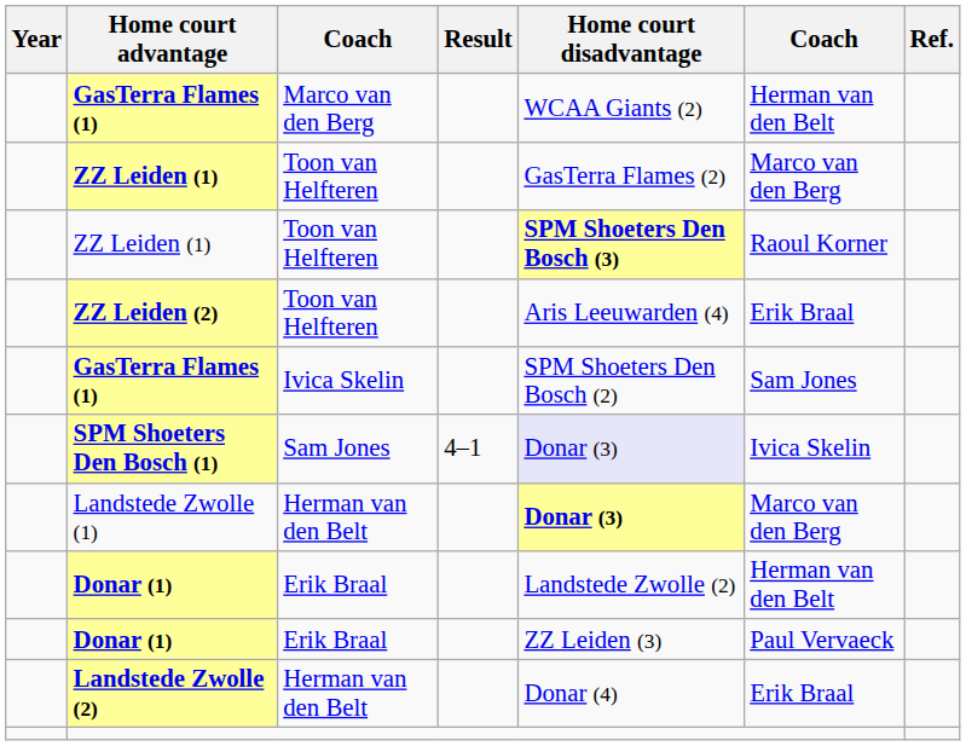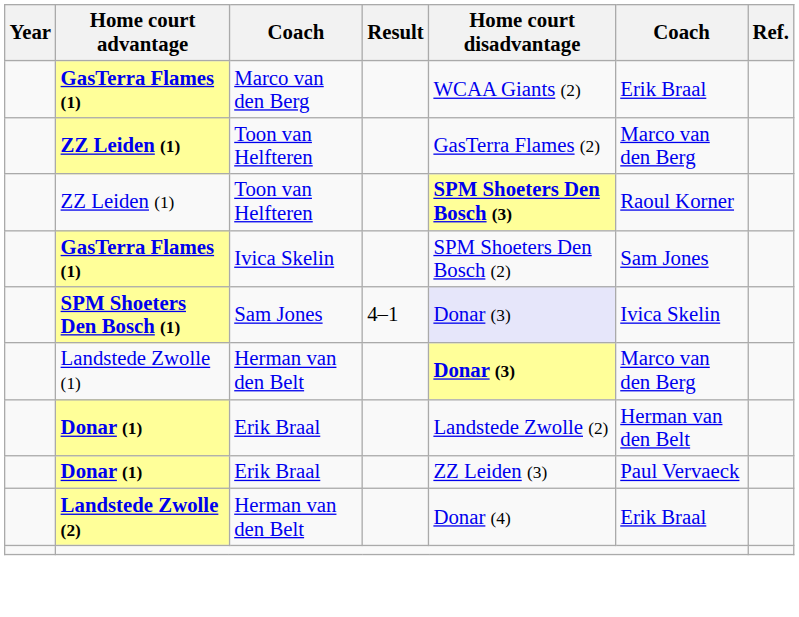GasTerra Flames (1) / Marco van den Berg | column 6: Herman van den Belt -> Erik Braal
- row: ZZ Leiden (2) | Toon van Helfteren | Aris Leeuwarden (4) | Erik Braal
